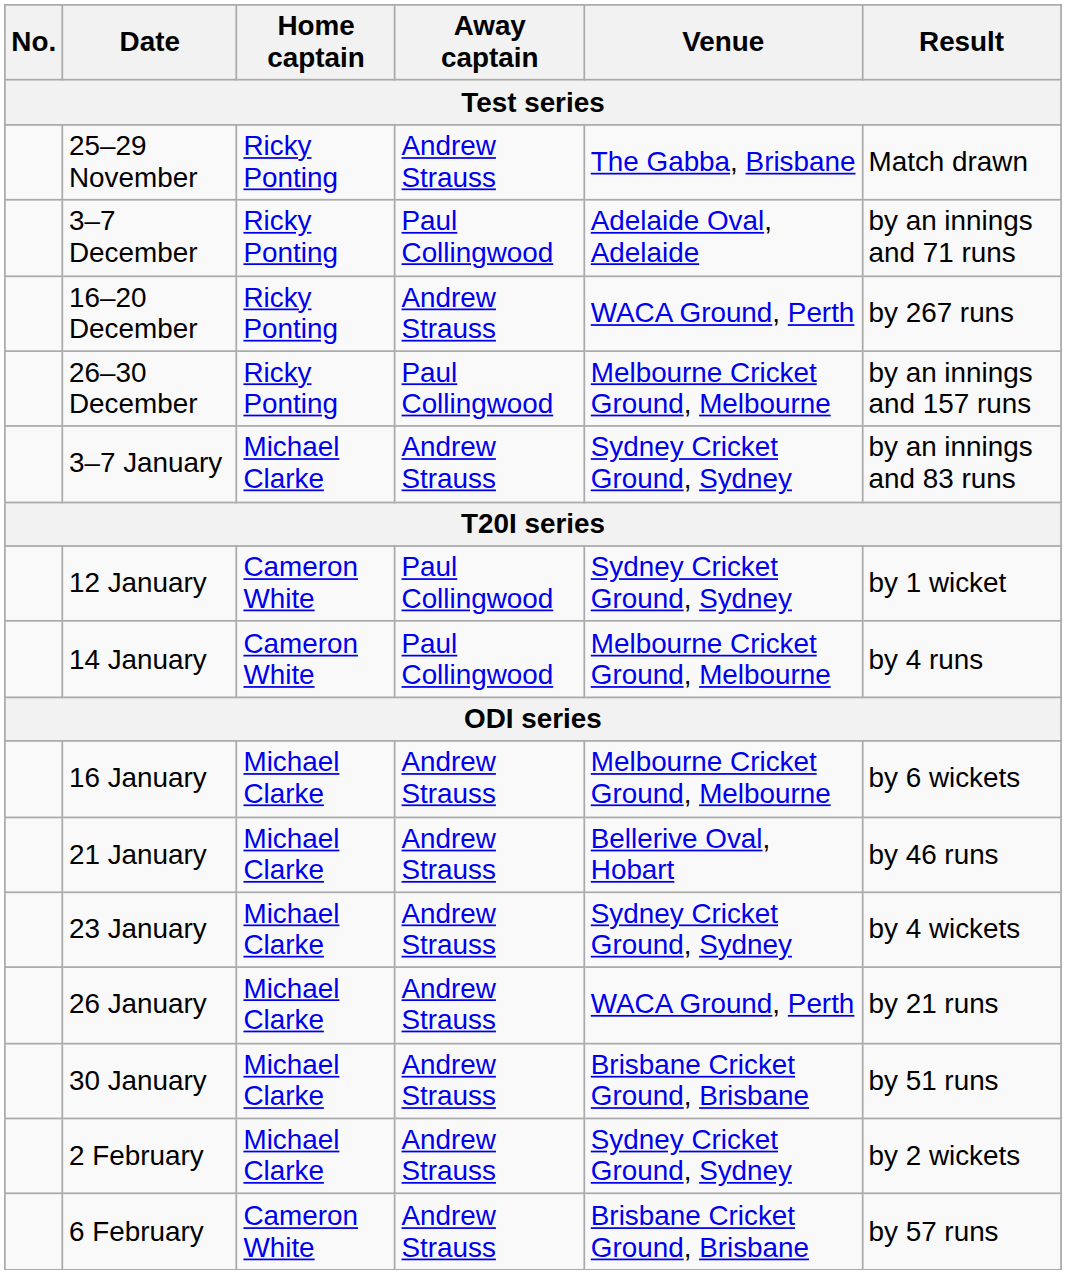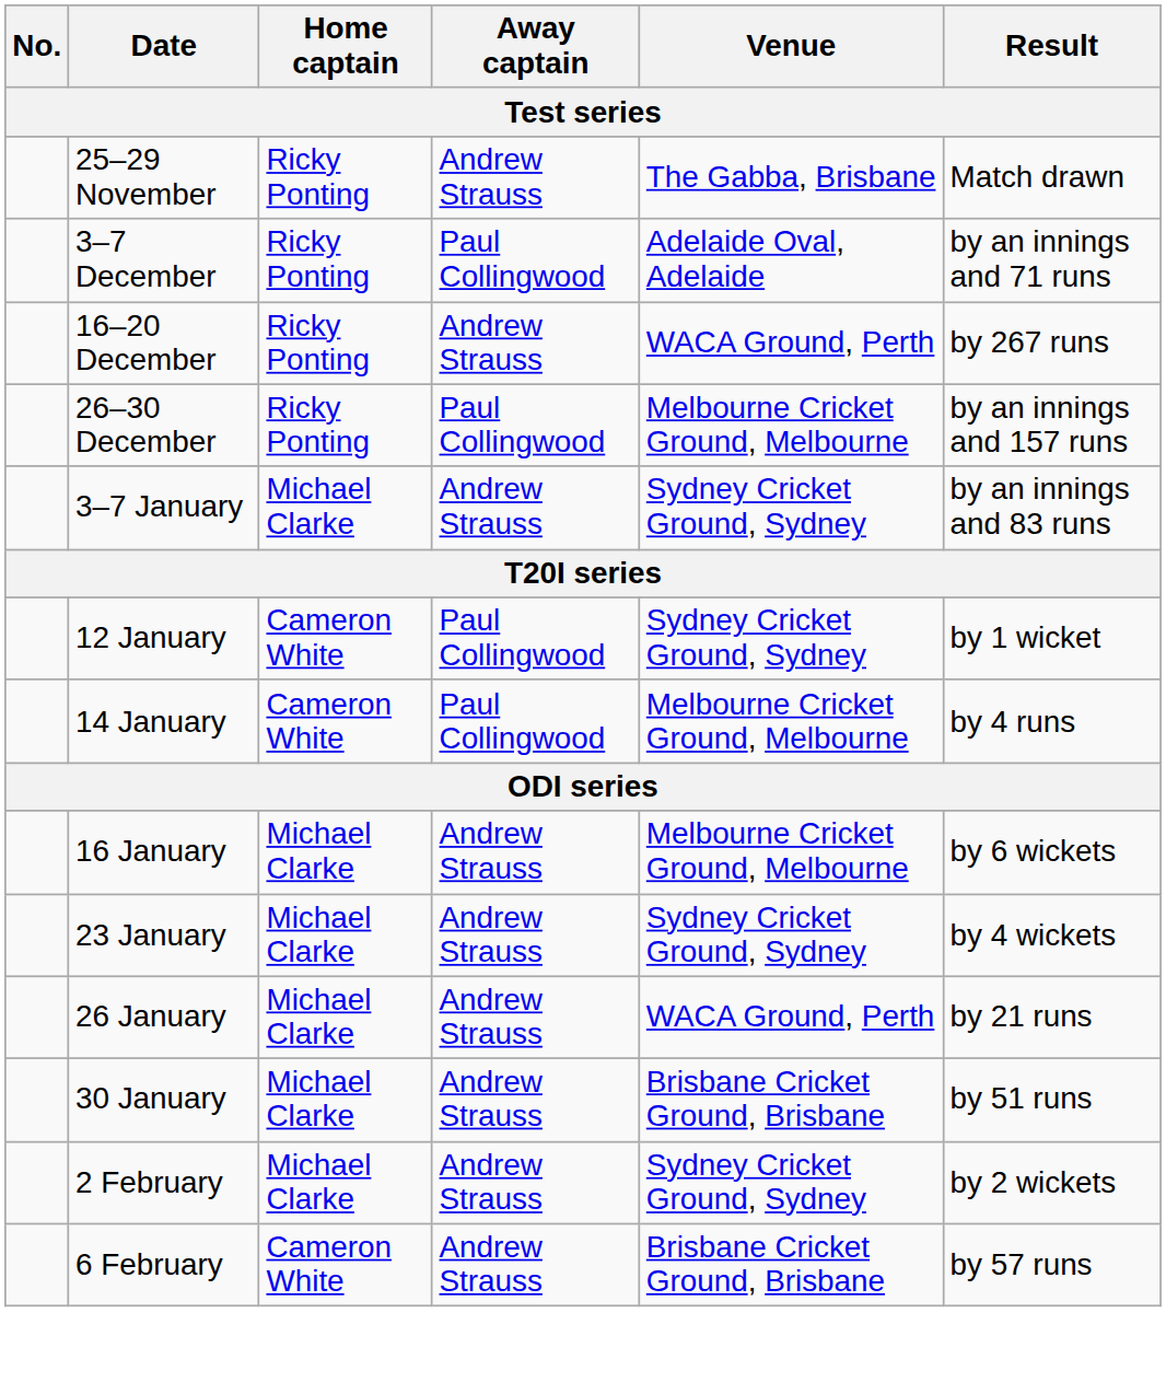- row: 21 January | Michael Clarke | Andrew Strauss | Bellerive Oval, Hobart | by 46 runs
